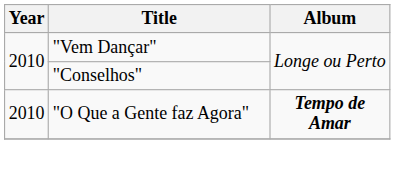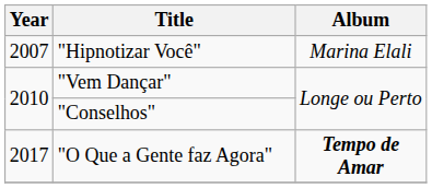+ row: 2007 | "Hipnotizar Você" | Marina Elali
"O Que a Gente faz Agora" | Year: 2010 -> 2017
